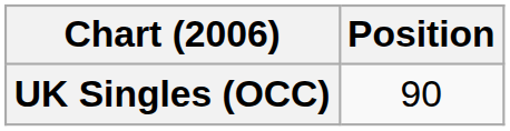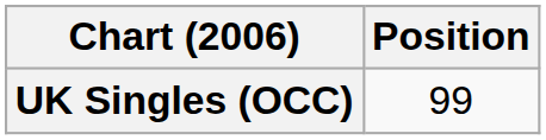UK Singles (OCC) | Position: 90 -> 99
